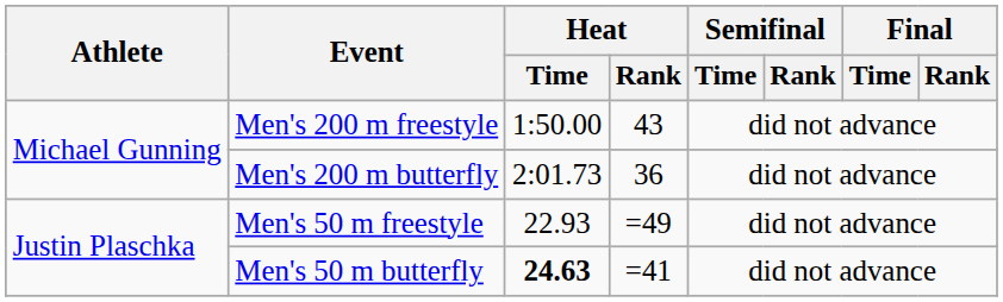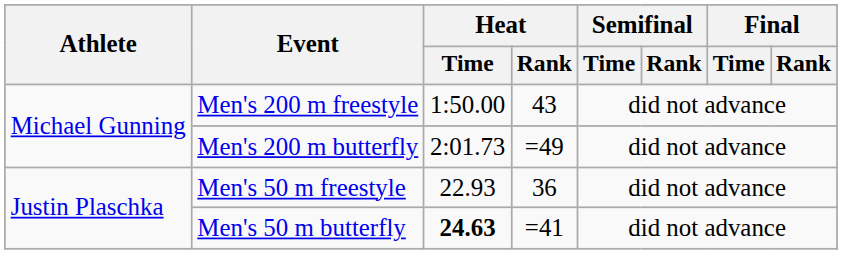Men's 200 m butterfly | Heat / Rank: 36 -> =49
Men's 50 m freestyle | Heat / Rank: =49 -> 36
